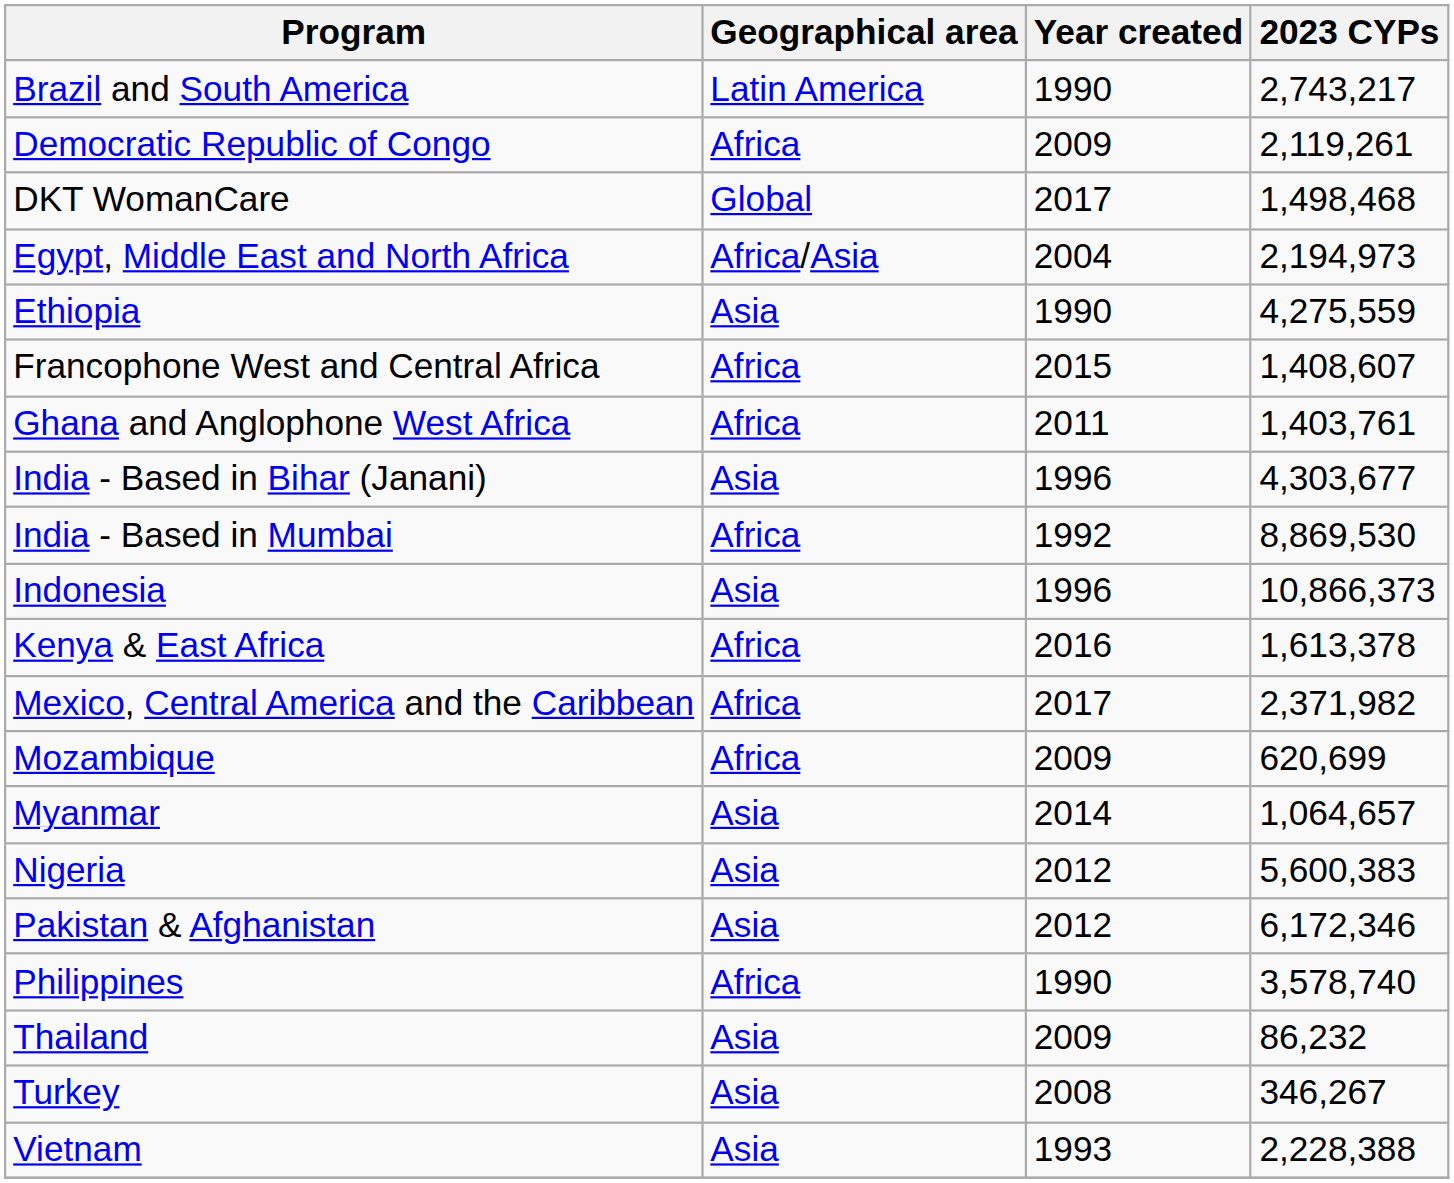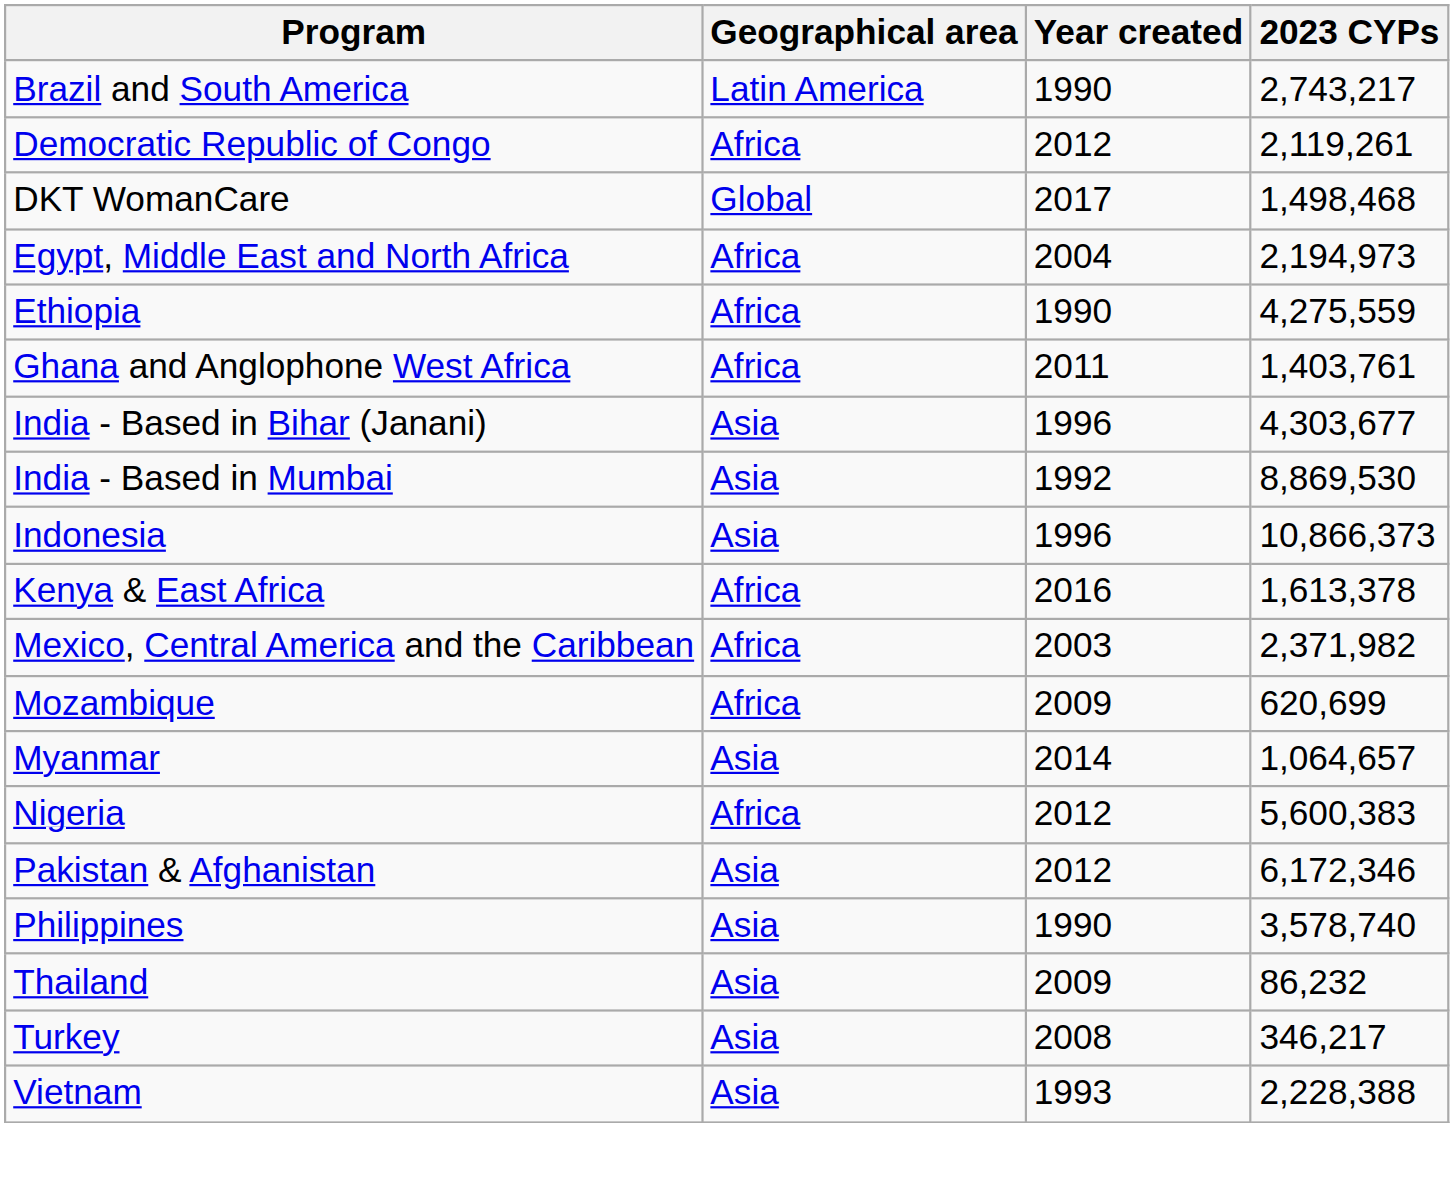Democratic Republic of Congo | Year created: 2009 -> 2012
Egypt, Middle East and North Africa | Geographical area: Africa/Asia -> Africa
Ethiopia | Geographical area: Asia -> Africa
- row: Francophone West and Central Africa | Africa | 2015 | 1,408,607
India - Based in Mumbai | Geographical area: Africa -> Asia
Mexico, Central America and the Caribbean | Year created: 2017 -> 2003
Nigeria | Geographical area: Asia -> Africa
Philippines | Geographical area: Africa -> Asia
Turkey | 2023 CYPs: 346,267 -> 346,217
